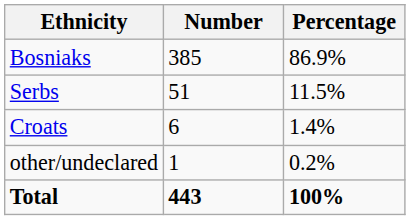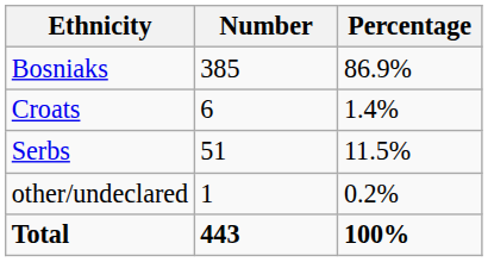rows swapped: Serbs <-> Croats
